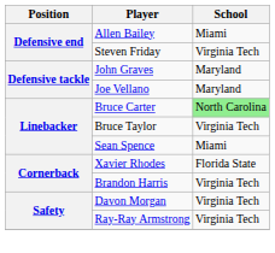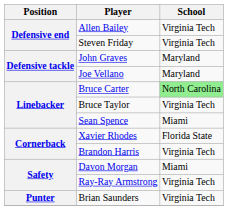Allen Bailey | School: Miami -> Virginia Tech
Davon Morgan | School: Virginia Tech -> Miami
+ row: Punter | Brian Saunders | Virginia Tech
